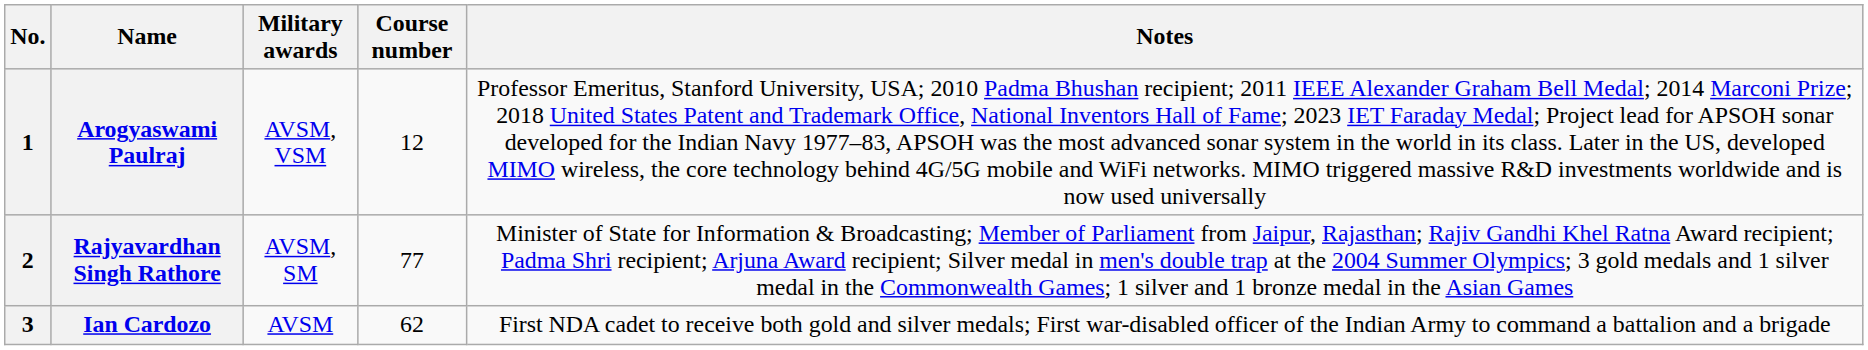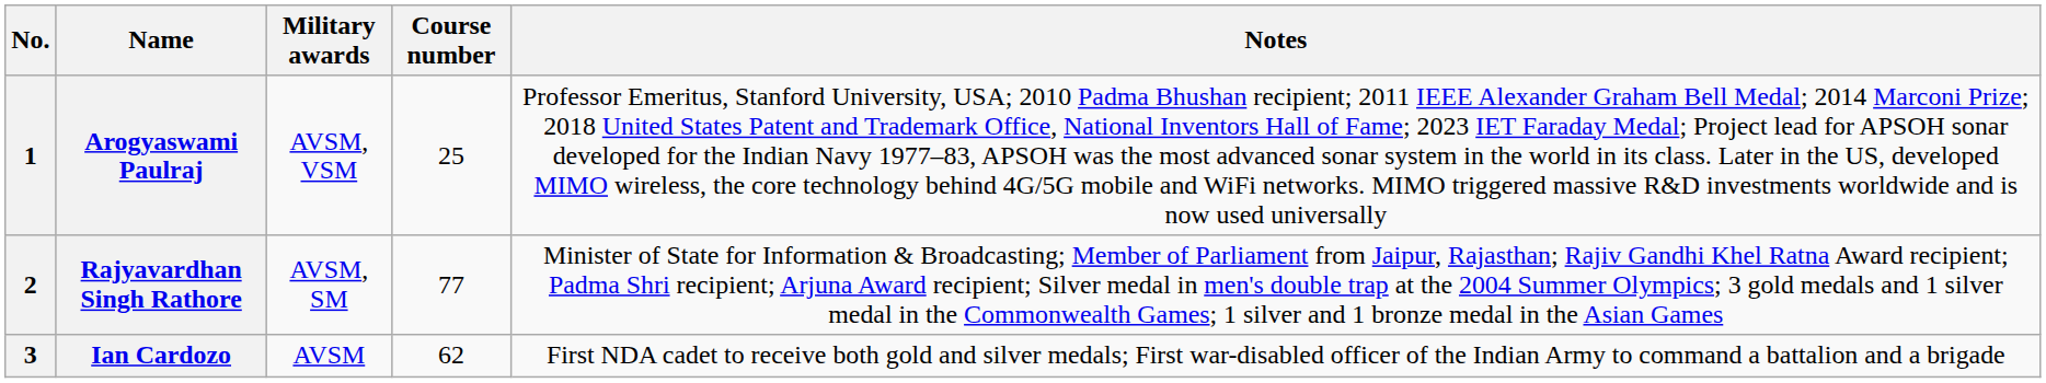Arogyaswami Paulraj | Course number: 12 -> 25
